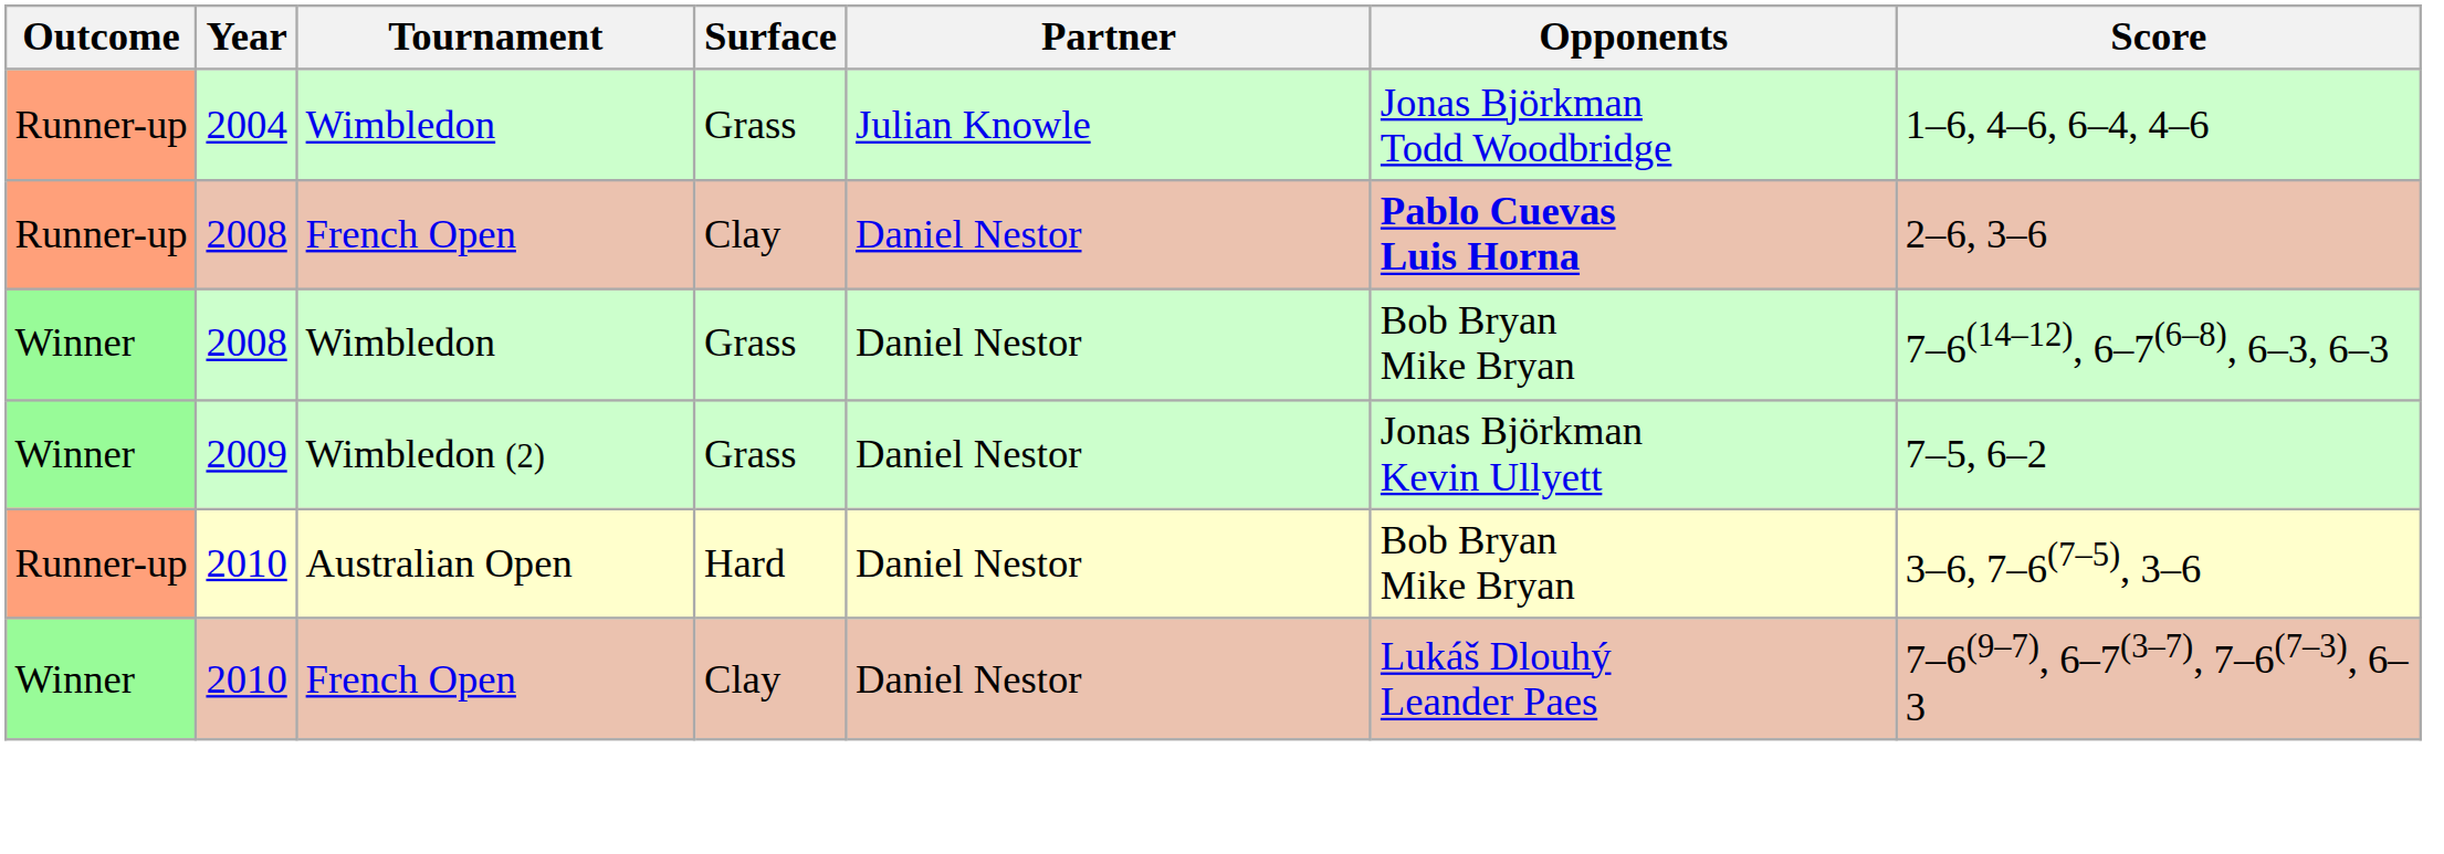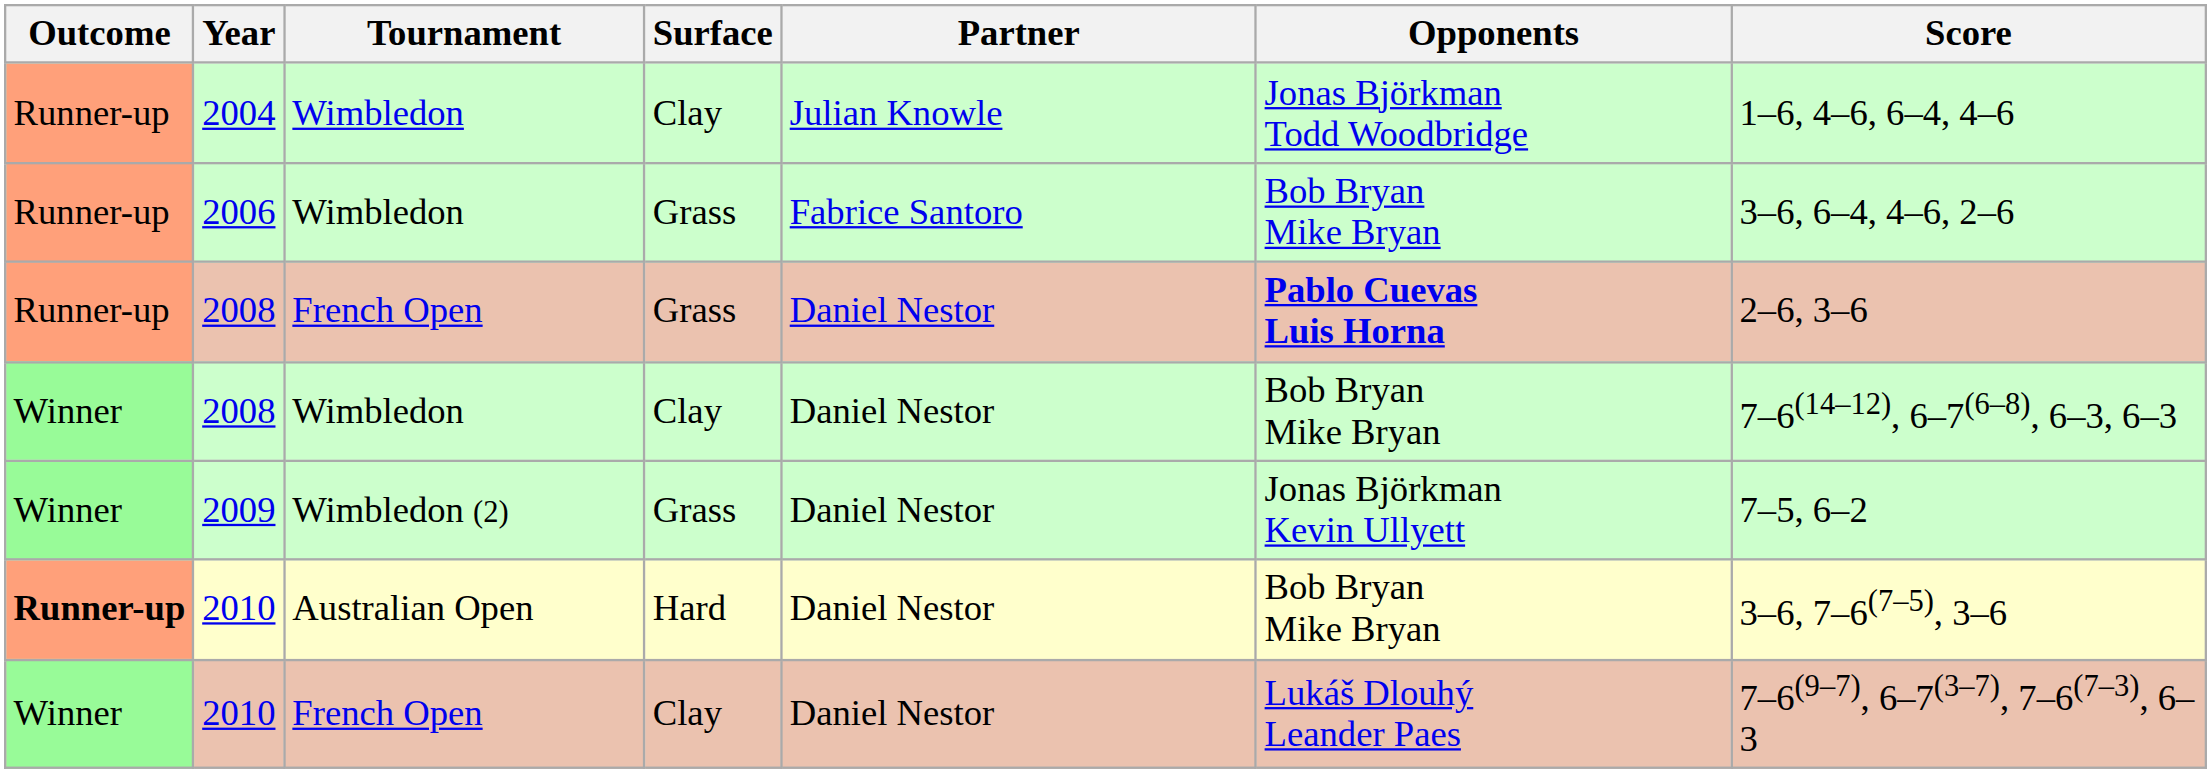2004 | Surface: Grass -> Clay
+ row: Runner-up | 2006 | Wimbledon | Grass | Fabrice Santoro | Bob Bryan Mike Bryan | 3–6, 6–4, 4–6, 2–6
2008 / French Open | Surface: Clay -> Grass
2008 / Wimbledon | Surface: Grass -> Clay
2010 / Australian Open | Outcome: normal -> bold
